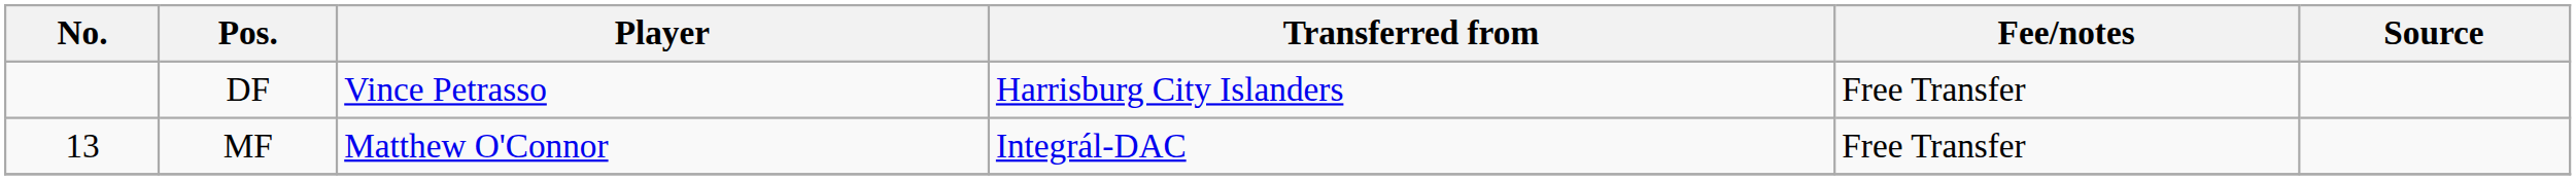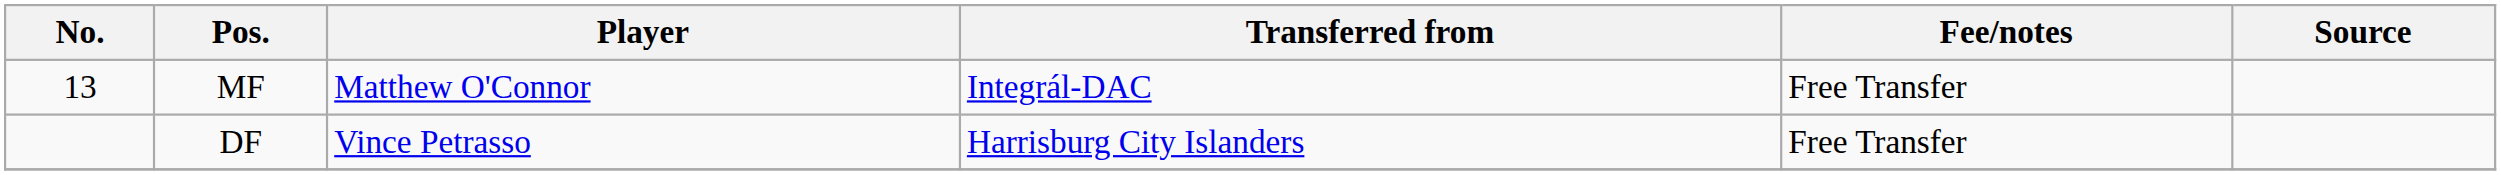rows swapped: MF <-> DF
